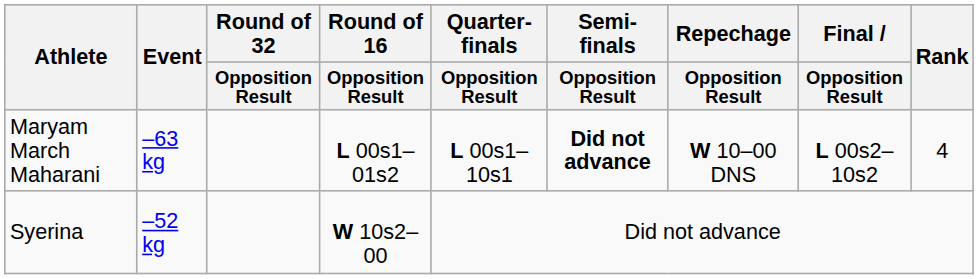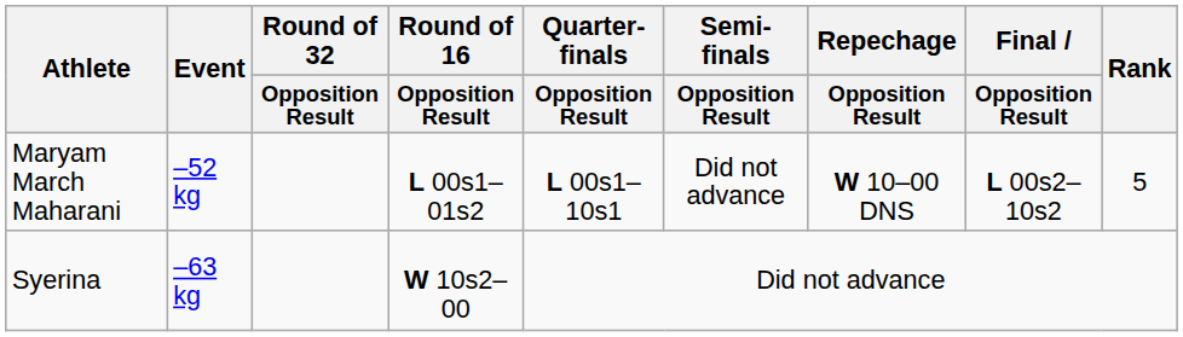Maryam March Maharani | Event: –63 kg -> –52 kg
Maryam March Maharani | Semi-finals / Opposition Result: bold -> normal
Maryam March Maharani | Rank: 4 -> 5
Syerina | Event: –52 kg -> –63 kg
